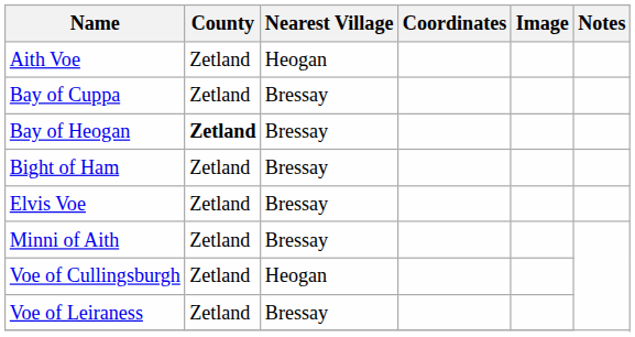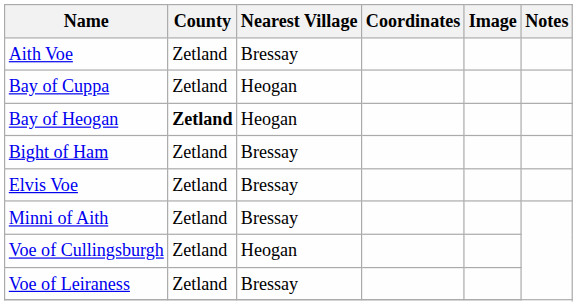Aith Voe | Nearest Village: Heogan -> Bressay
Bay of Cuppa | Nearest Village: Bressay -> Heogan
Bay of Heogan | Nearest Village: Bressay -> Heogan
